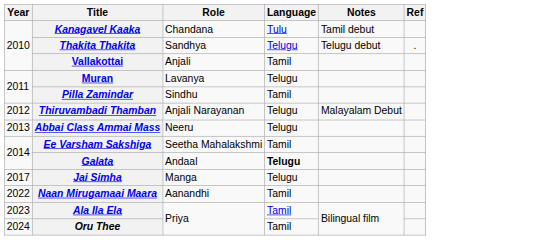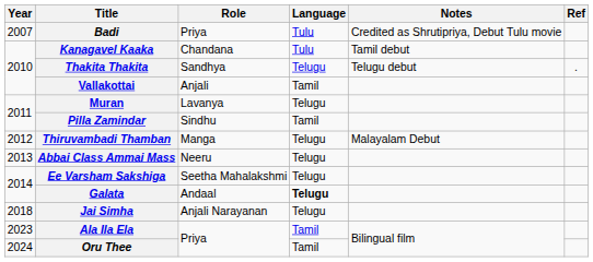+ row: 2007 | Badi | Priya | Tulu | Credited as Shrutipriya, Debut Tulu movie
Thiruvambadi Thamban | Role: Anjali Narayanan -> Manga
Ee Varsham Sakshiga | Language: Tamil -> Telugu
Jai Simha | Year: 2017 -> 2018
Jai Simha | Role: Manga -> Anjali Narayanan
- row: 2022 | Naan Mirugamaai Maara | Aanandhi | Tamil
